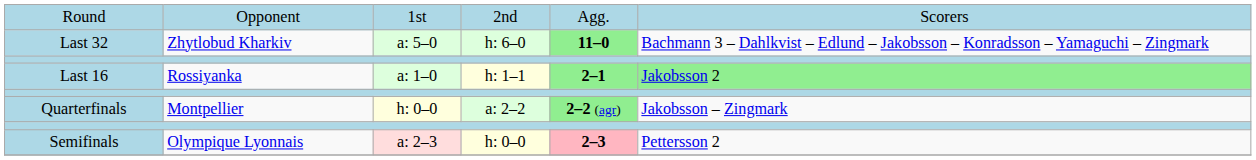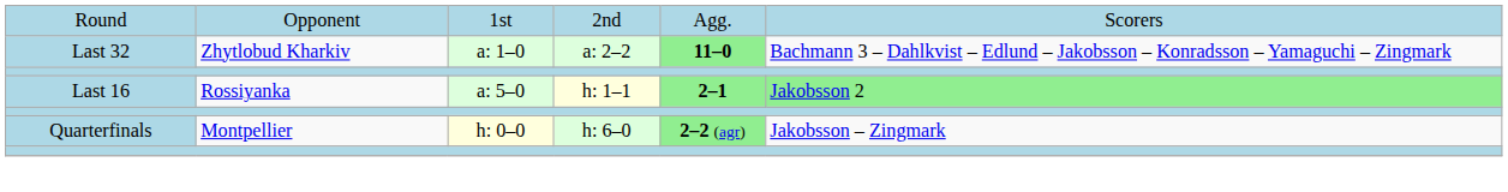Last 32 | column 3: a: 5–0 -> a: 1–0
Last 32 | column 4: h: 6–0 -> a: 2–2
Last 16 | column 3: a: 1–0 -> a: 5–0
Quarterfinals | column 4: a: 2–2 -> h: 6–0
- row: Semifinals | Olympique Lyonnais | a: 2–3 | h: 0–0 | 2–3 | Pettersson 2
